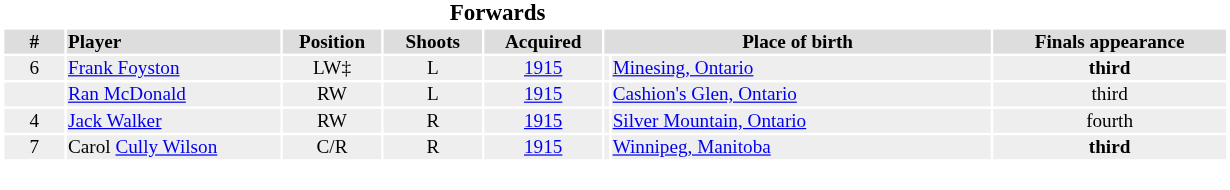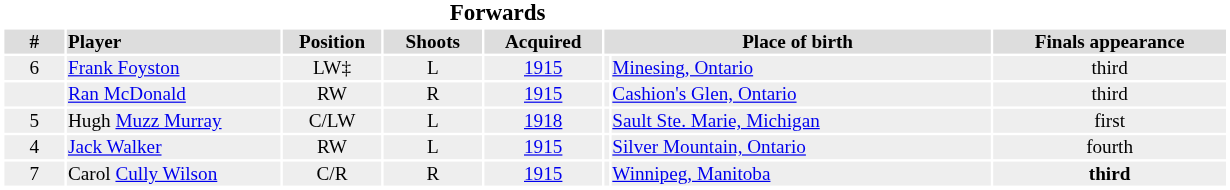Frank Foyston | Finals appearance: bold -> normal
Ran McDonald | Forwards / Shoots: L -> R
+ row: 5 | Hugh Muzz Murray | C/LW | L | 1918 | Sault Ste. Marie, Michigan | first
Jack Walker | Forwards / Shoots: R -> L
